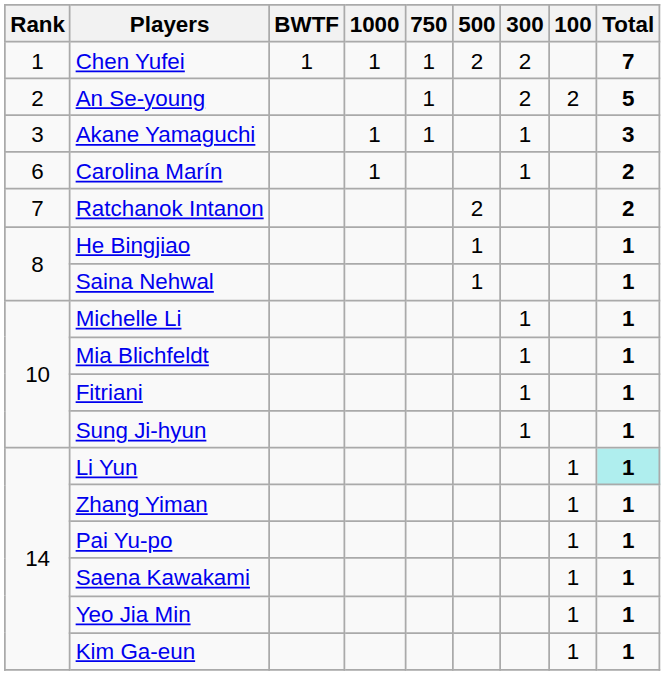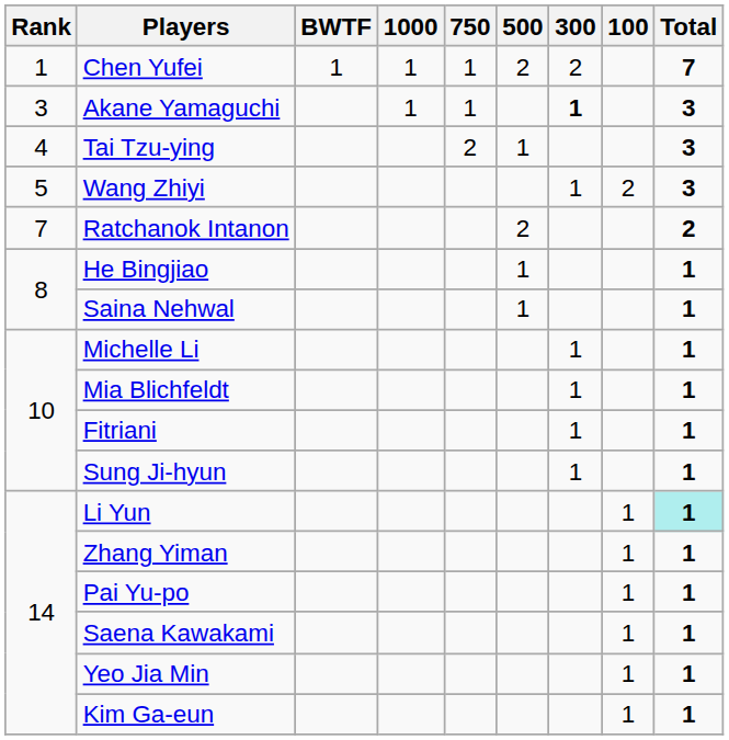- row: 2 | An Se-young | 1 | 2 | 2 | 5
Akane Yamaguchi | 300: normal -> bold
+ row: 4 | Tai Tzu-ying | 2 | 1 | 3
+ row: 5 | Wang Zhiyi | 1 | 2 | 3
- row: 6 | Carolina Marín | 1 | 1 | 2
